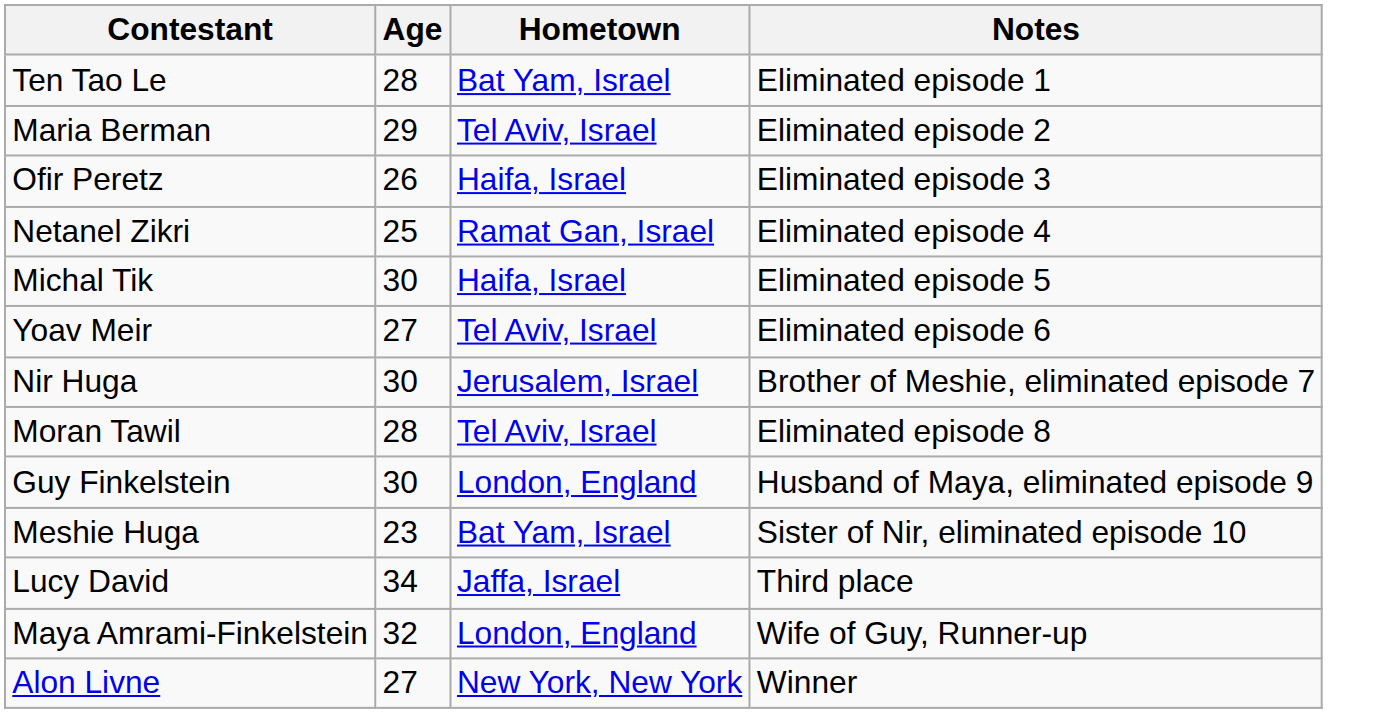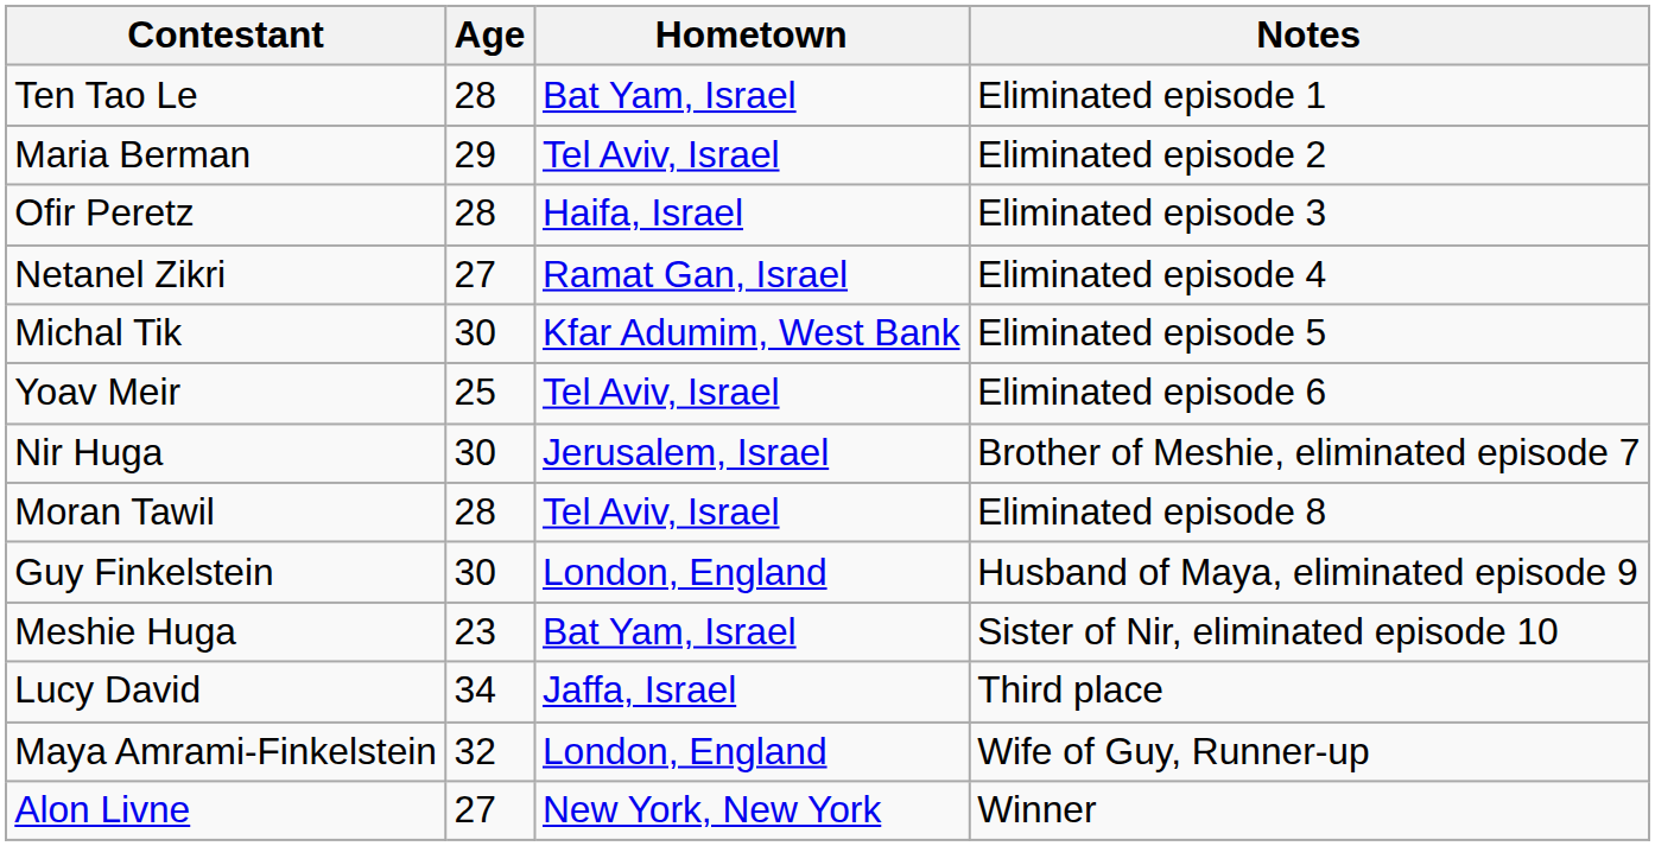Ofir Peretz | Age: 26 -> 28
Netanel Zikri | Age: 25 -> 27
Michal Tik | Hometown: Haifa, Israel -> Kfar Adumim, West Bank
Yoav Meir | Age: 27 -> 25
